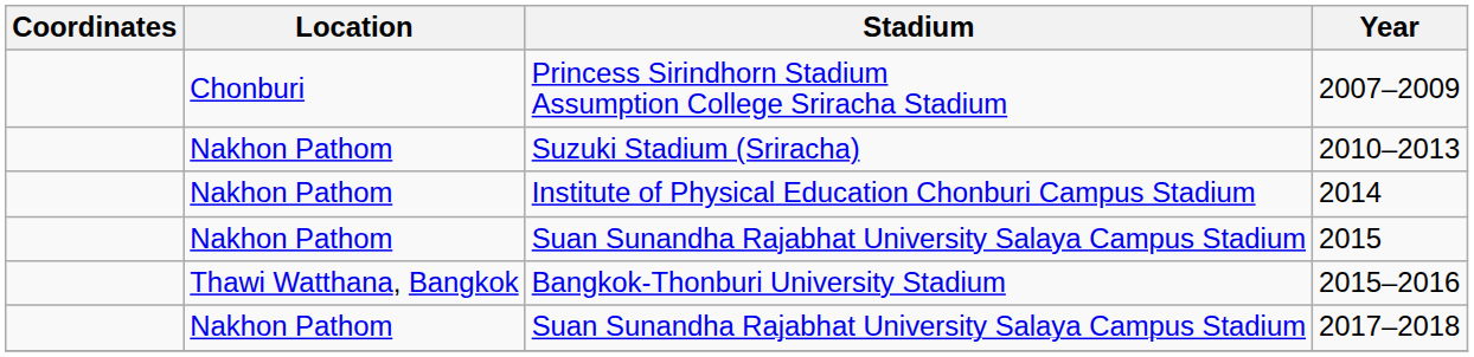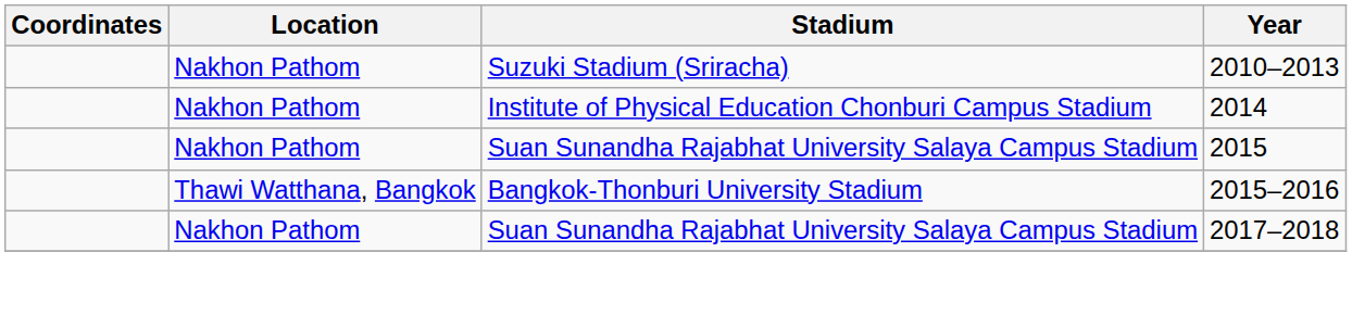- row: Chonburi | Princess Sirindhorn Stadium Assumption College Sriracha Stadium | 2007–2009
